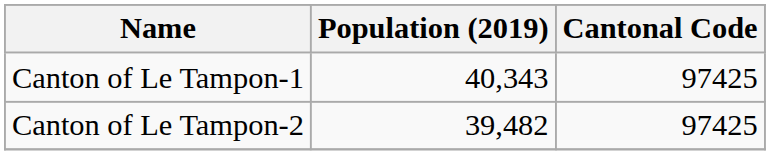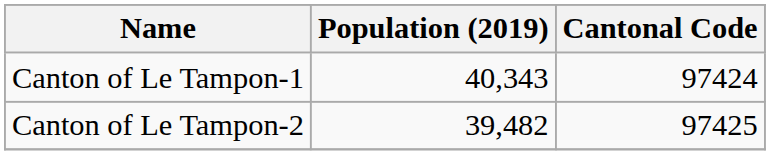Canton of Le Tampon-1 | Cantonal Code: 97425 -> 97424
